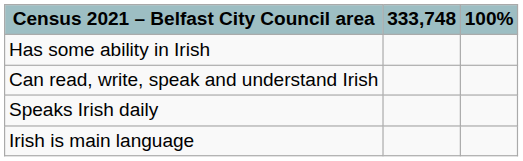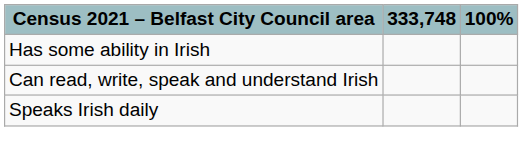- row: Irish is main language
